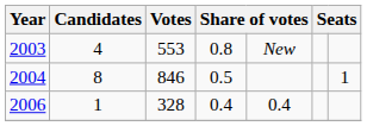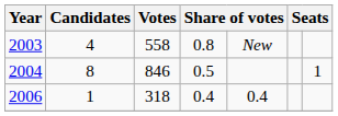2003 | Votes: 553 -> 558
2006 | Votes: 328 -> 318
